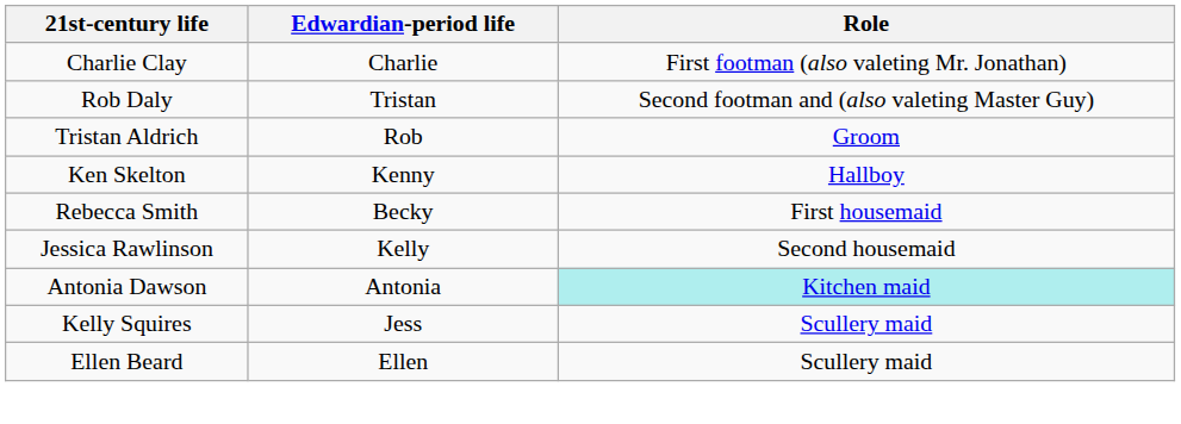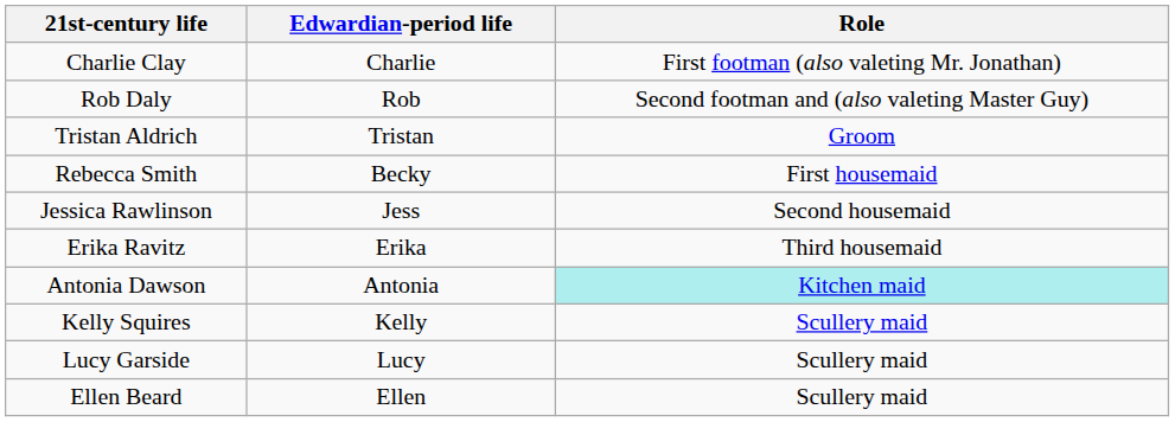Rob Daly | Edwardian-period life: Tristan -> Rob
Tristan Aldrich | Edwardian-period life: Rob -> Tristan
- row: Ken Skelton | Kenny | Hallboy
Jessica Rawlinson | Edwardian-period life: Kelly -> Jess
+ row: Erika Ravitz | Erika | Third housemaid
Kelly Squires | Edwardian-period life: Jess -> Kelly
+ row: Lucy Garside | Lucy | Scullery maid
